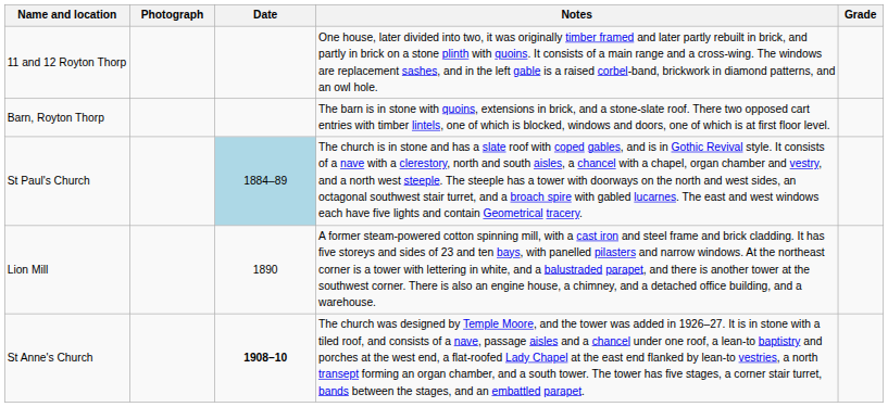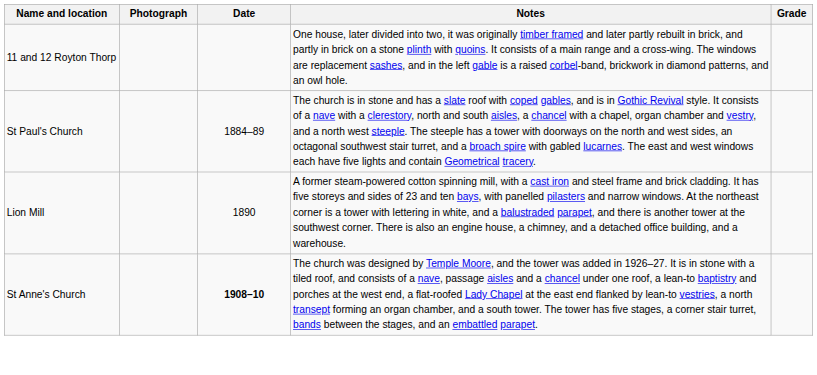- row: Barn, Royton Thorp | The barn is in stone with quoins, extensions in brick, and a stone-slate roof. There two opposed cart entries with timber lintels, one of which is blocked, windows and doors, one of which is at first floor level.
St Paul's Church | Date: lightblue background -> no background
